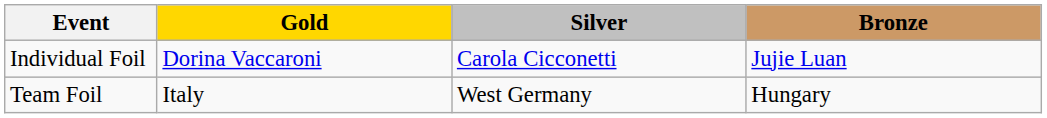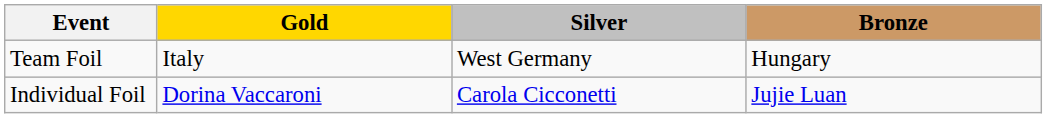rows swapped: Individual Foil <-> Team Foil
